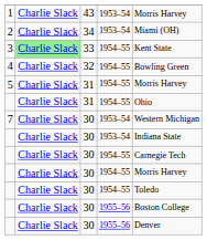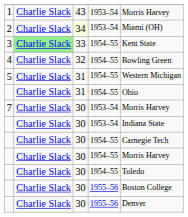2 | column 3: no background -> lightyellow background
5 | column 5: Morris Harvey -> Western Michigan
7 | column 5: Western Michigan -> Morris Harvey
